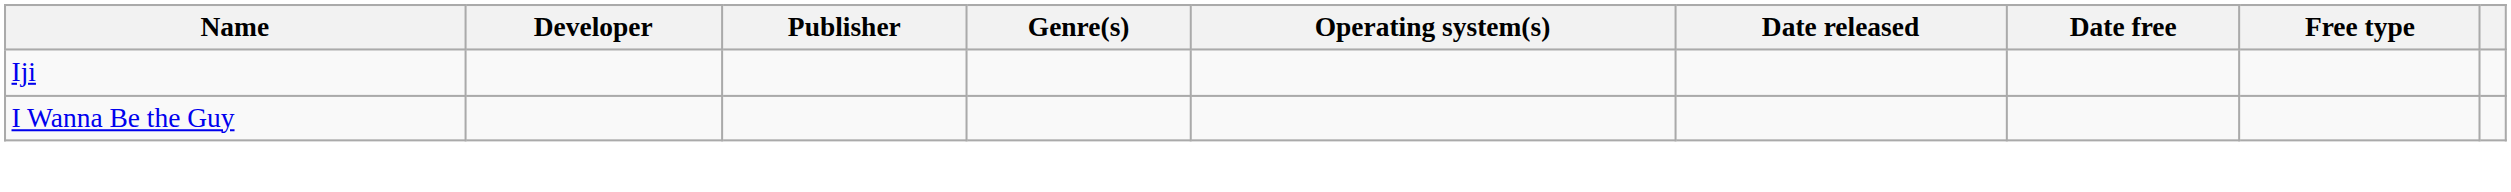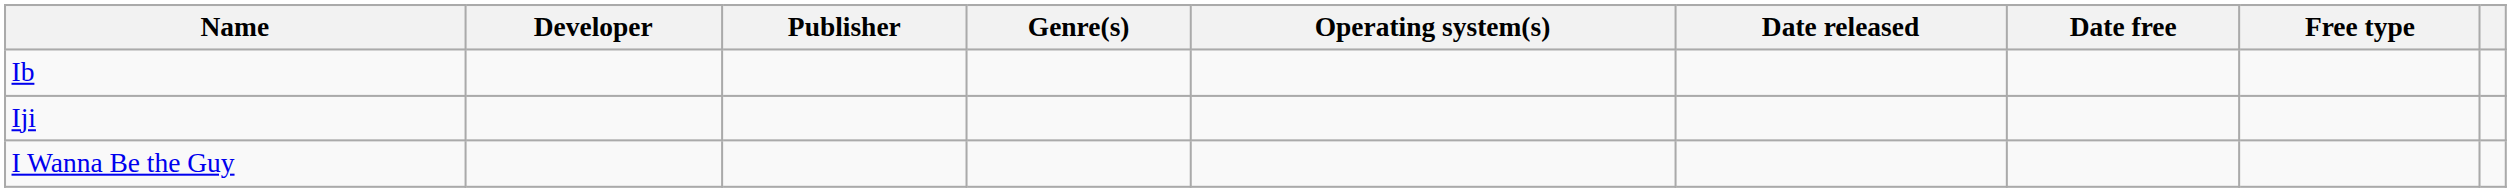+ row: Ib
